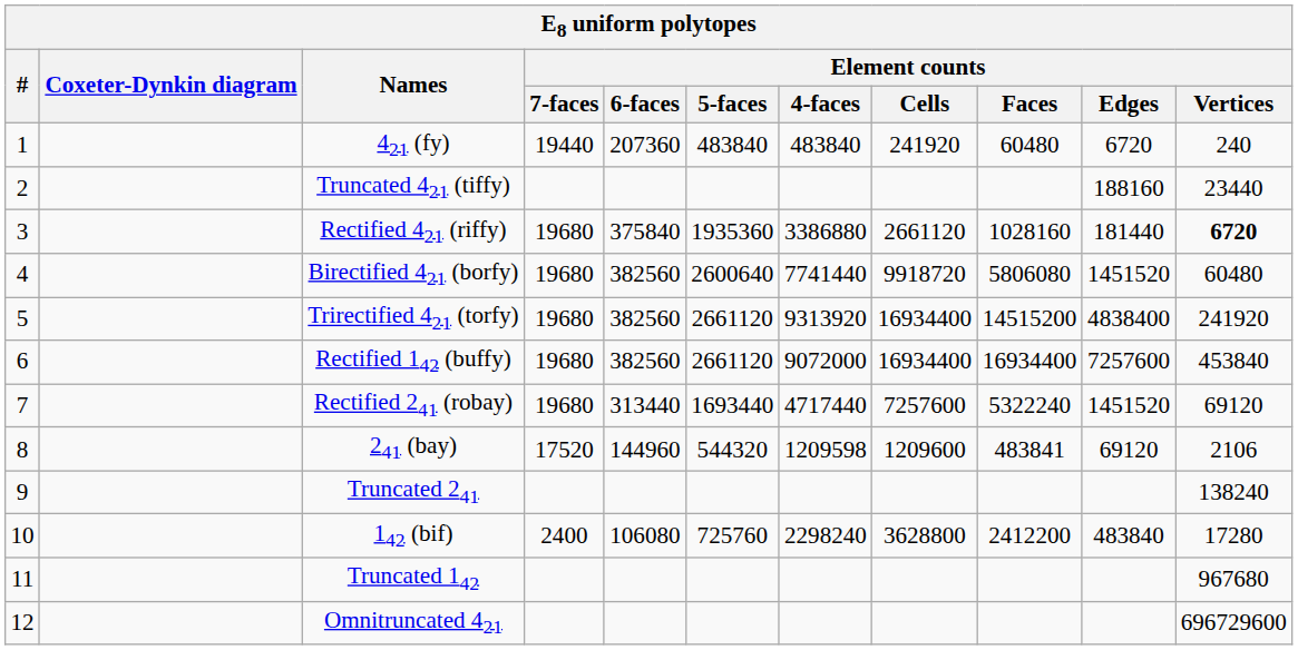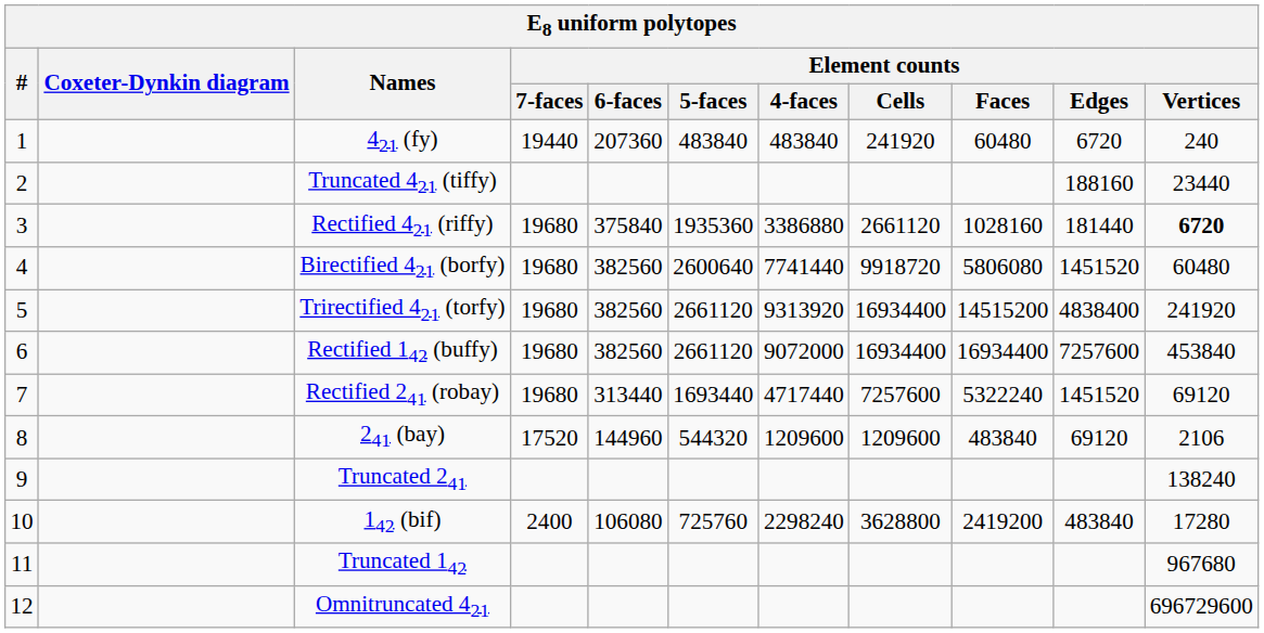241 (bay) | Element counts / 4-faces: 1209598 -> 1209600
241 (bay) | Element counts / Faces: 483841 -> 483840
142 (bif) | Element counts / Faces: 2412200 -> 2419200
